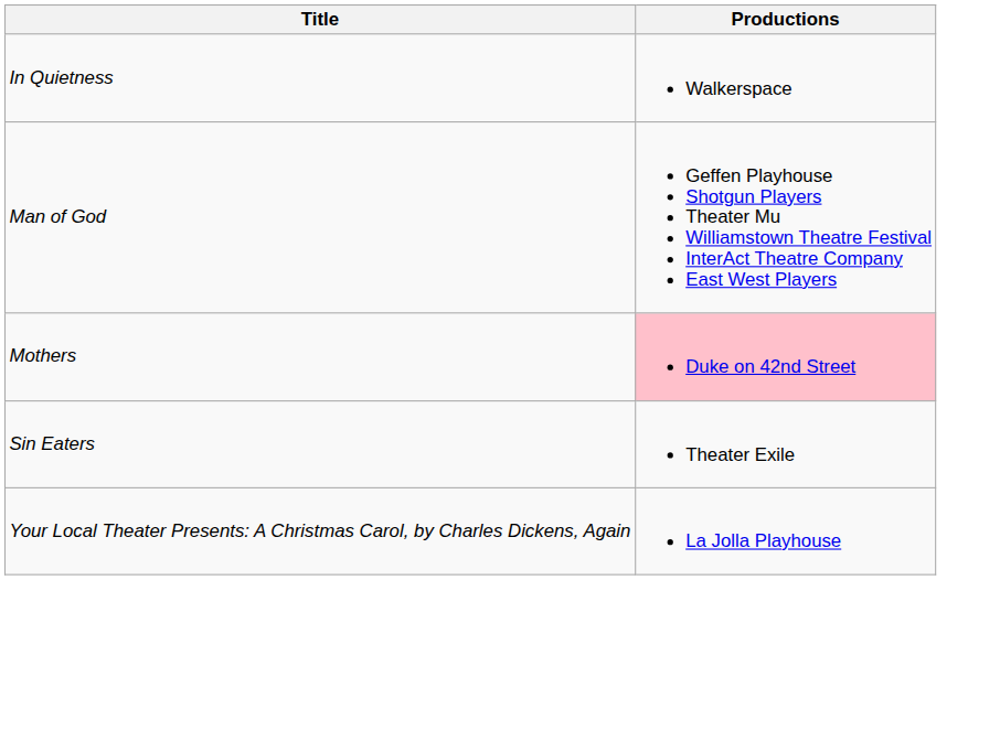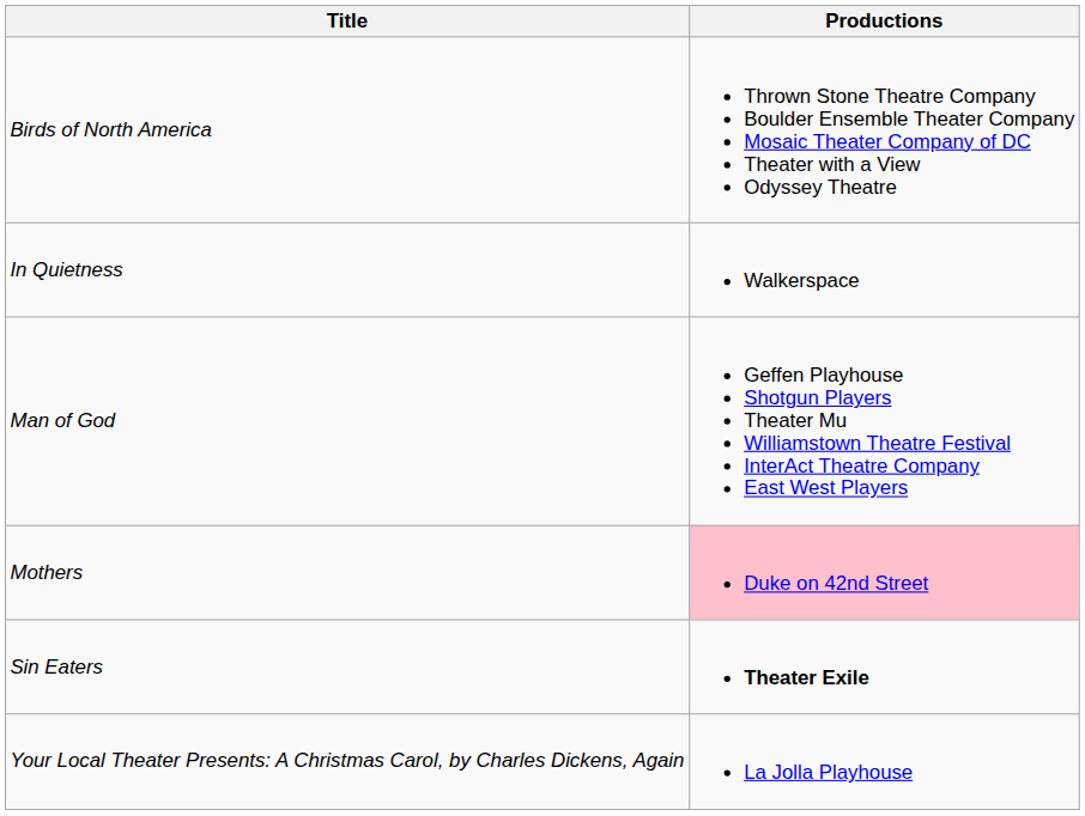+ row: Birds of North America | Thrown Stone Theatre Company Boulder Ensemble Theater Company Mosaic Theater Company of DC Theater with a View Odyssey Theatre
Sin Eaters | Productions: normal -> bold
